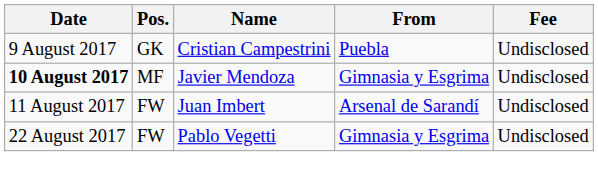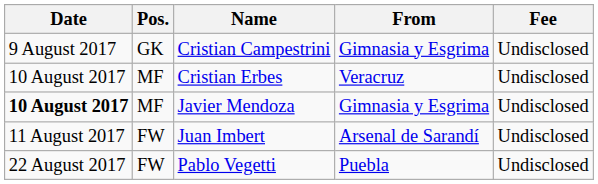Cristian Campestrini | From: Puebla -> Gimnasia y Esgrima
+ row: 10 August 2017 | MF | Cristian Erbes | Veracruz | Undisclosed
Pablo Vegetti | From: Gimnasia y Esgrima -> Puebla
